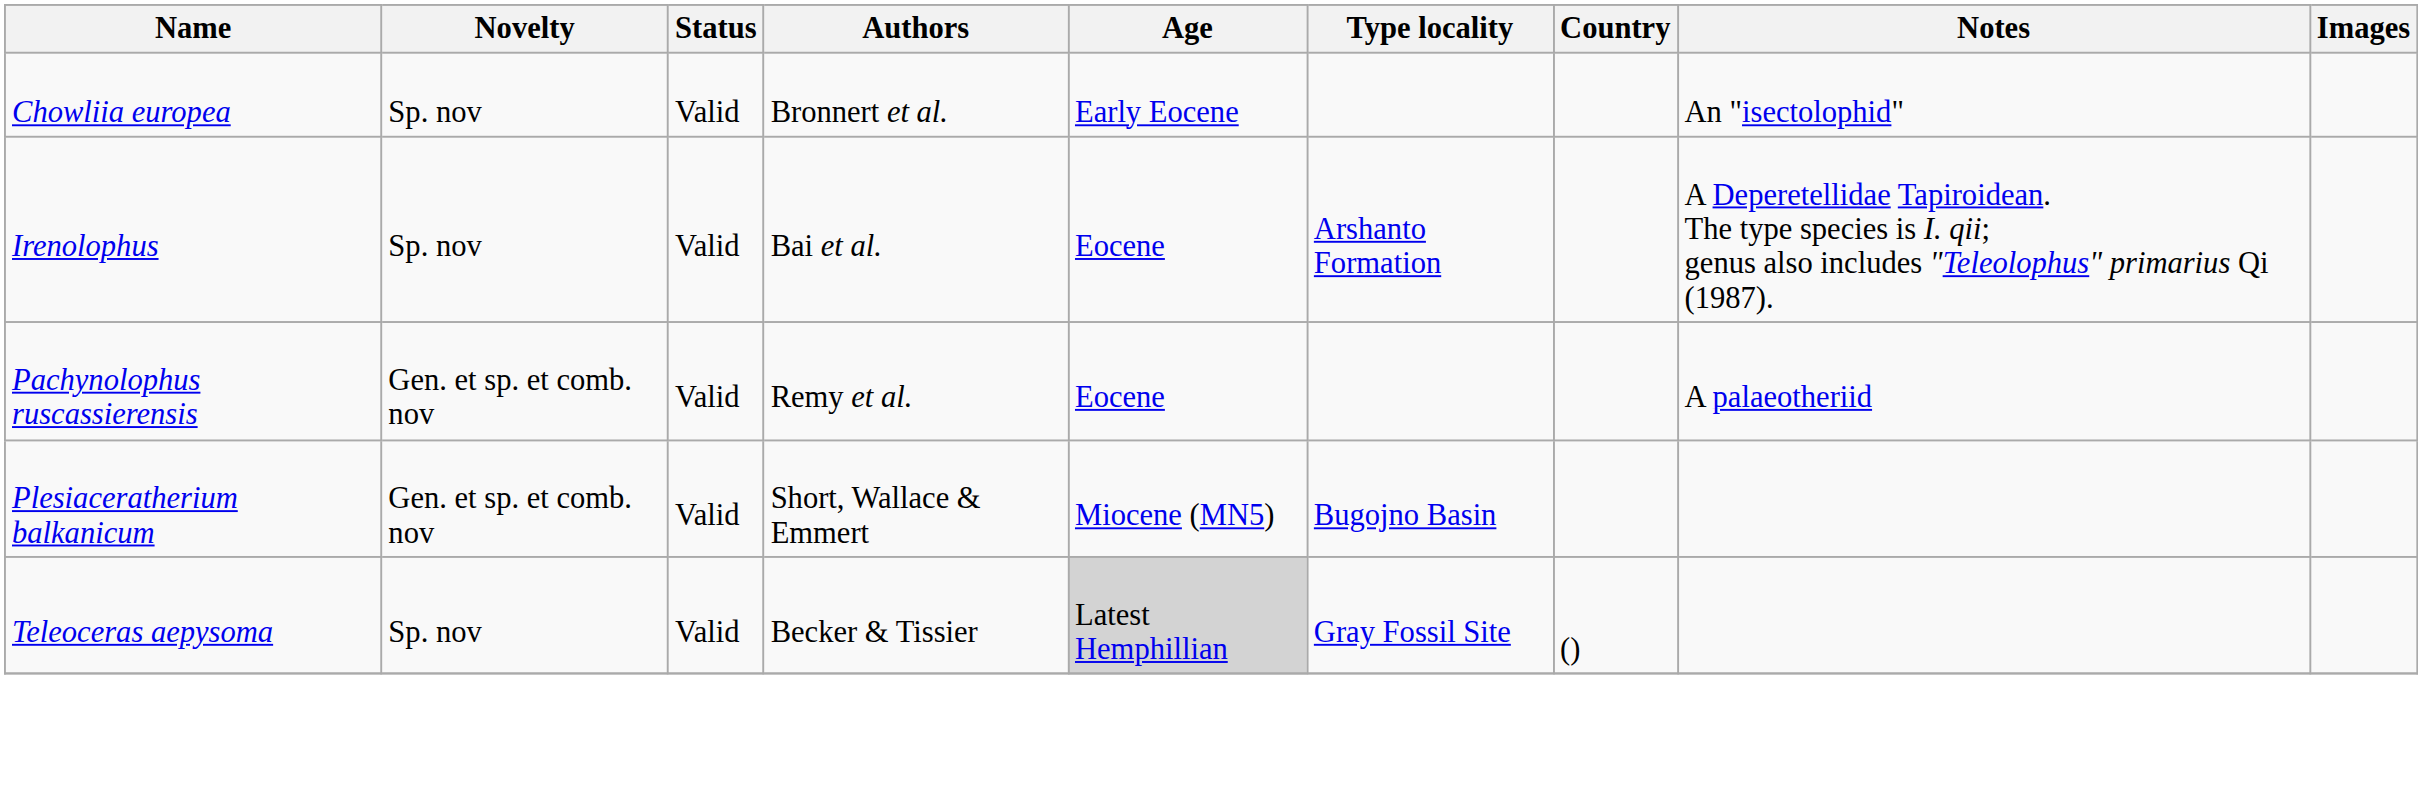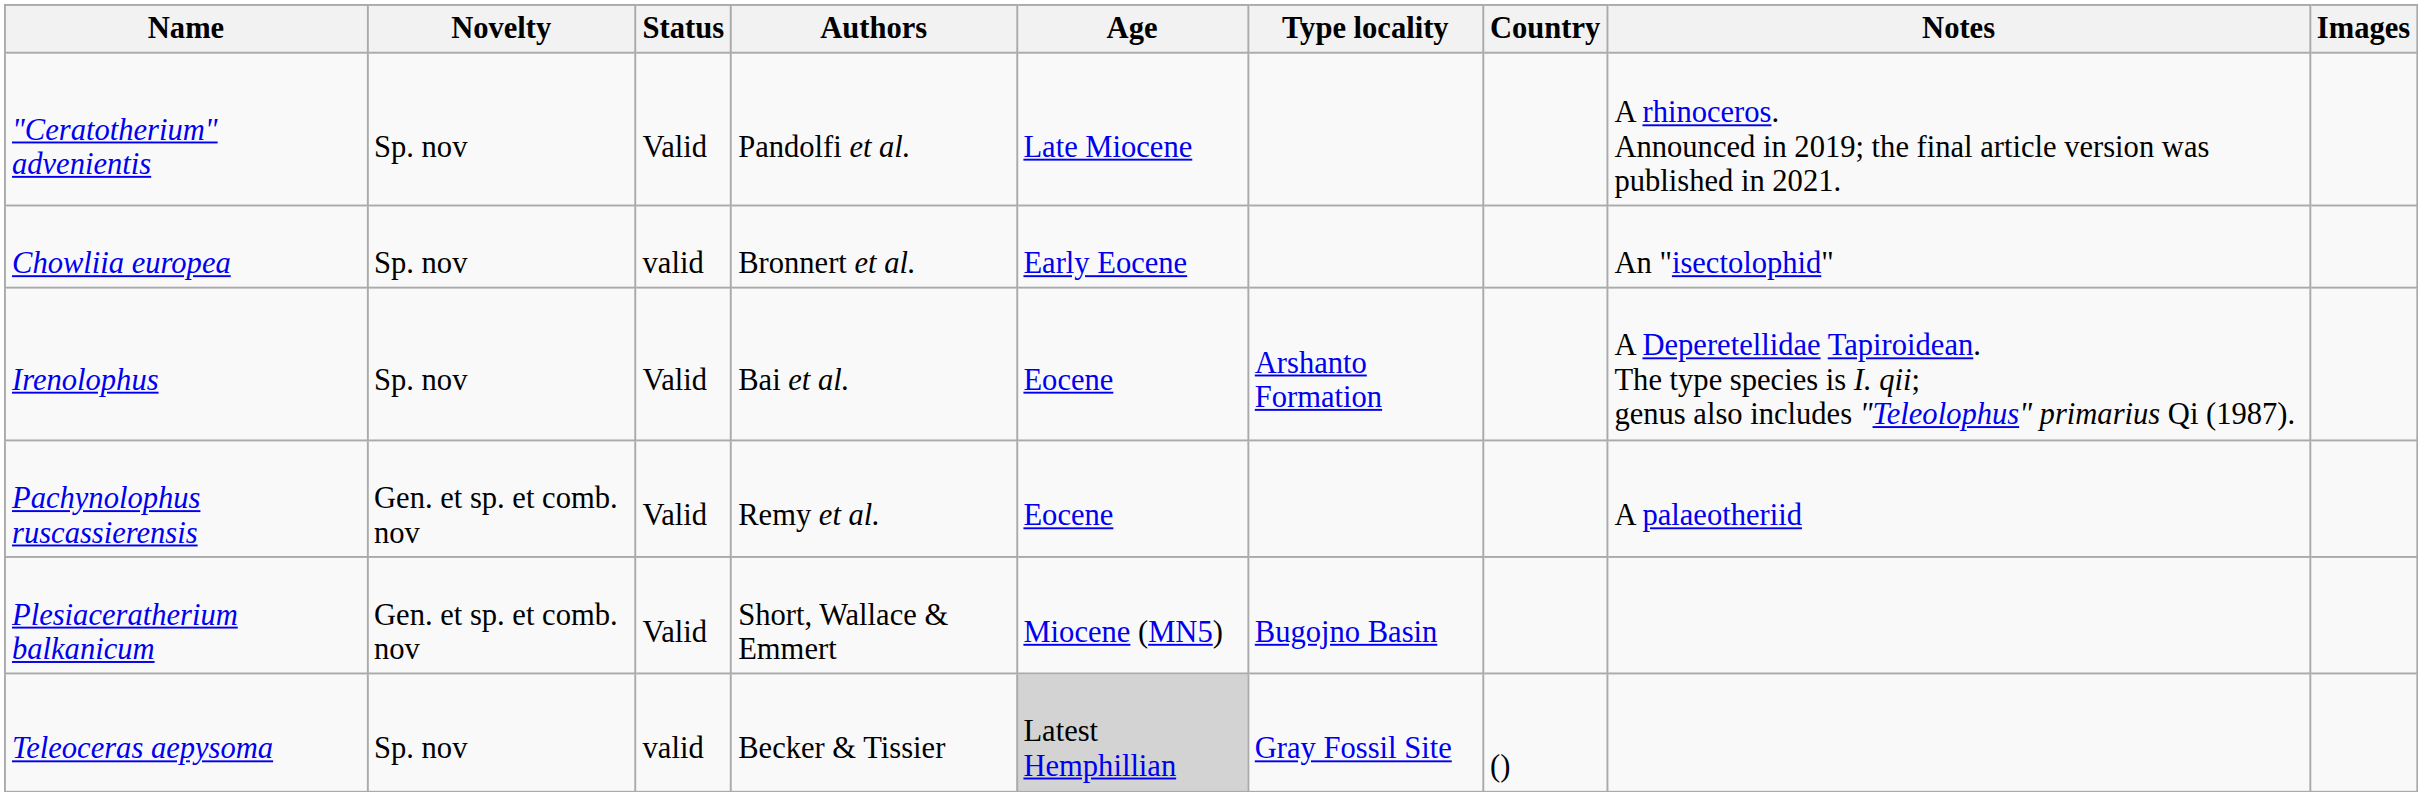+ row: "Ceratotherium" advenientis | Sp. nov | Valid | Pandolfi et al. | Late Miocene | A rhinoceros. Announced in 2019; the final article version was published in 2021.
Chowliia europea | Status: Valid -> valid
Teleoceras aepysoma | Status: Valid -> valid
